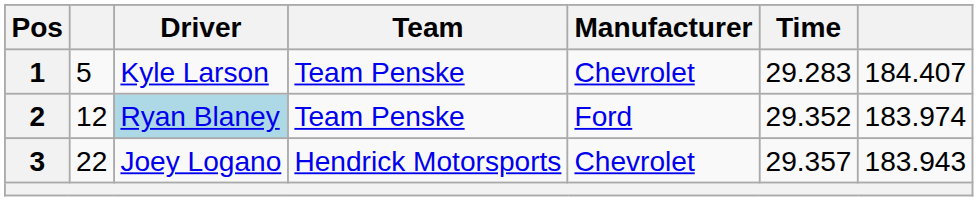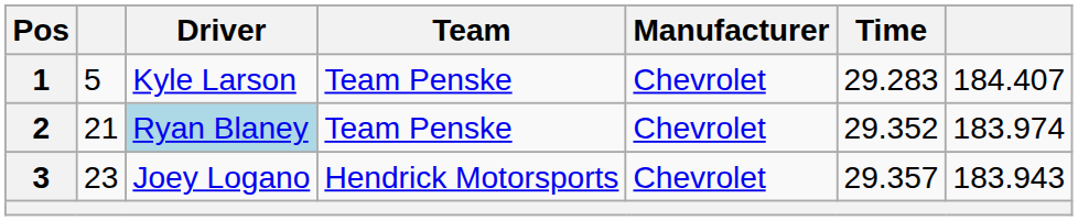2 | column 2: 12 -> 21
2 | Manufacturer: Ford -> Chevrolet
3 | column 2: 22 -> 23
